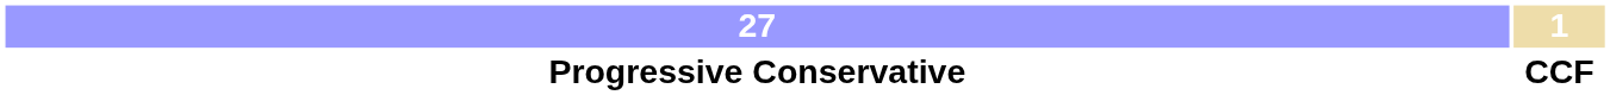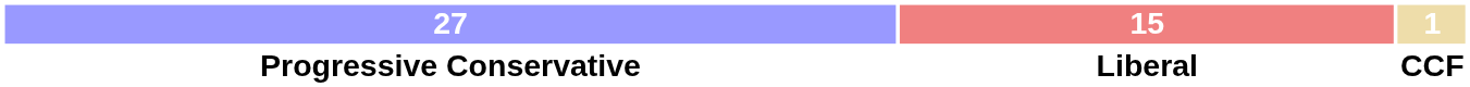+ column: 15 | Liberal
